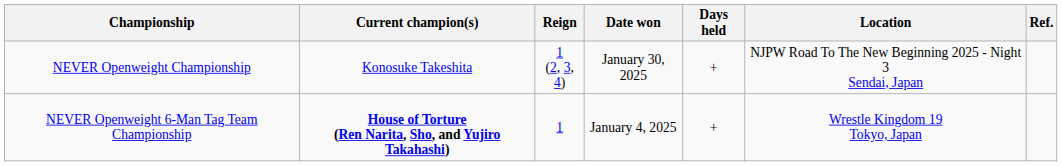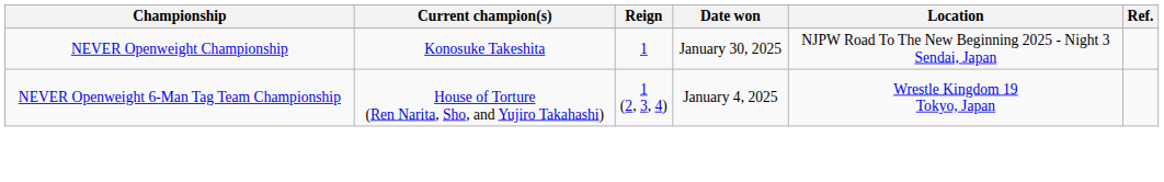- column: Days held | + | +
NEVER Openweight Championship | Reign: 1 (2, 3, 4) -> 1
NEVER Openweight 6-Man Tag Team Championship | Current champion(s): bold -> normal
NEVER Openweight 6-Man Tag Team Championship | Reign: 1 -> 1 (2, 3, 4)
